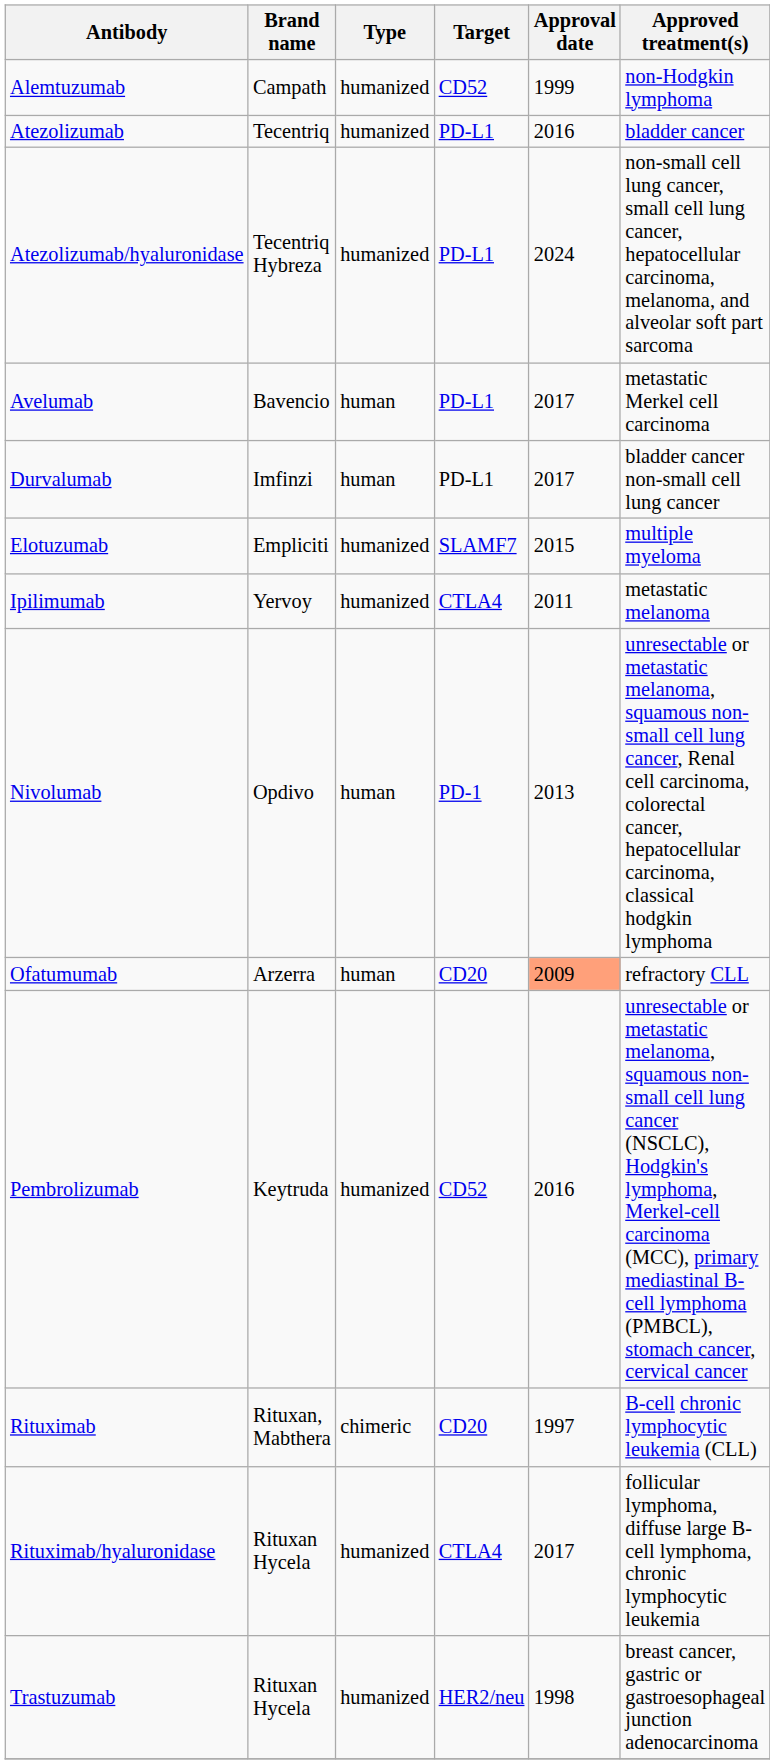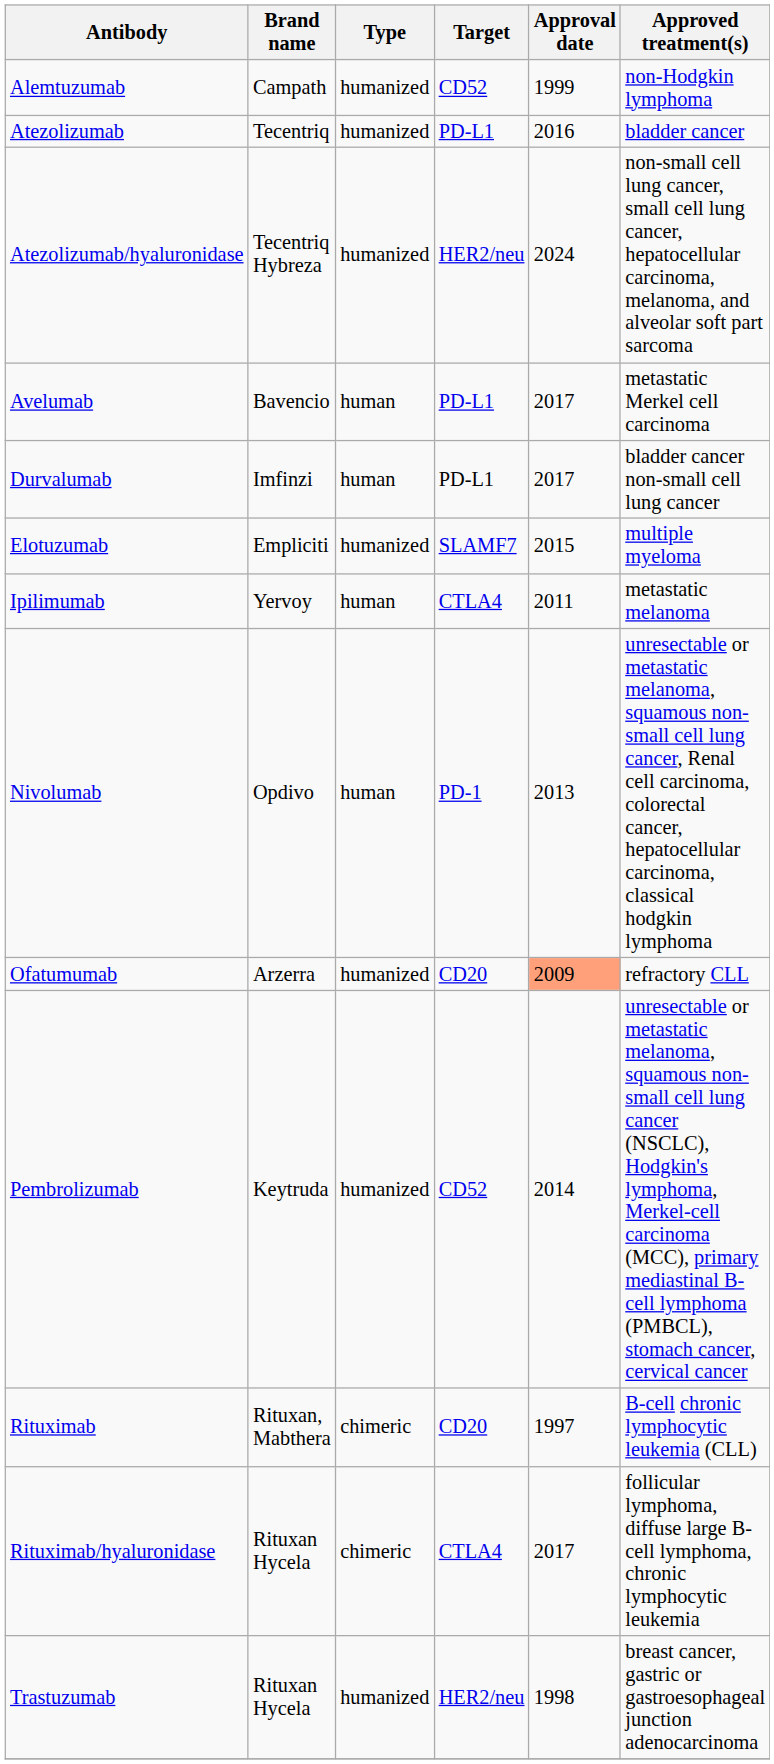Atezolizumab/hyaluronidase | Target: PD-L1 -> HER2/neu
Ipilimumab | Type: humanized -> human
Ofatumumab | Type: human -> humanized
Pembrolizumab | Approval date: 2016 -> 2014
Rituximab/hyaluronidase | Type: humanized -> chimeric
